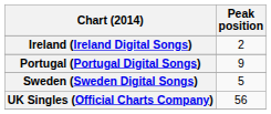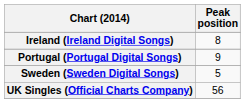Ireland (Ireland Digital Songs) | Peak position: 2 -> 8
